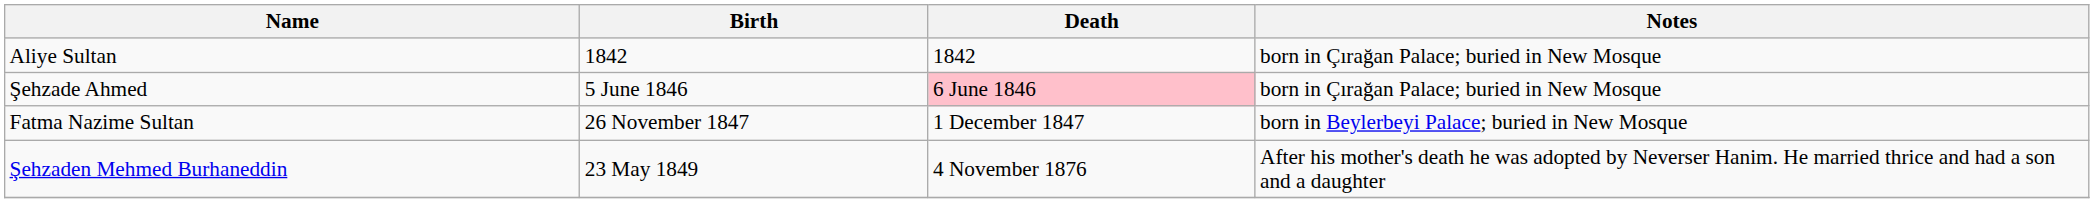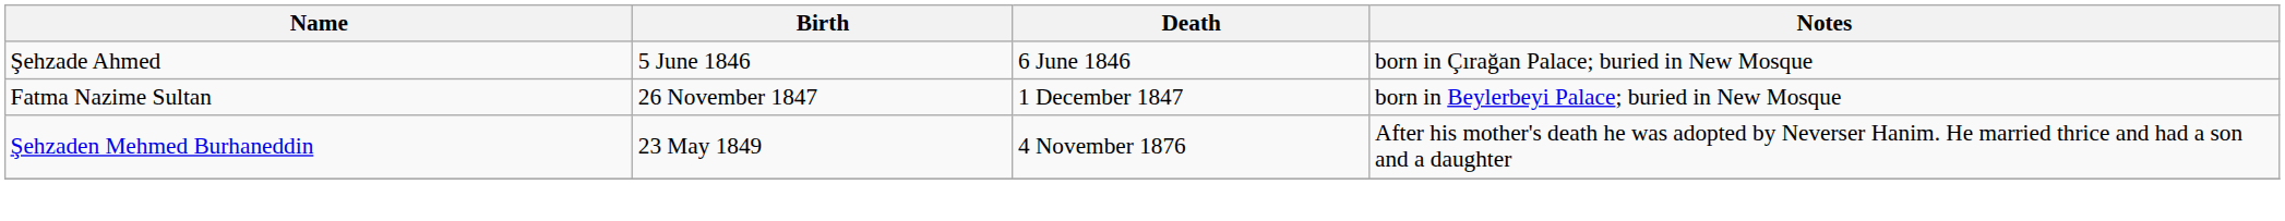- row: Aliye Sultan | 1842 | 1842 | born in Çırağan Palace; buried in New Mosque
Şehzade Ahmed | Death: pink background -> no background
